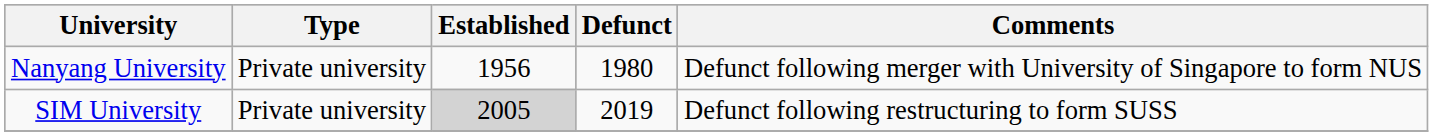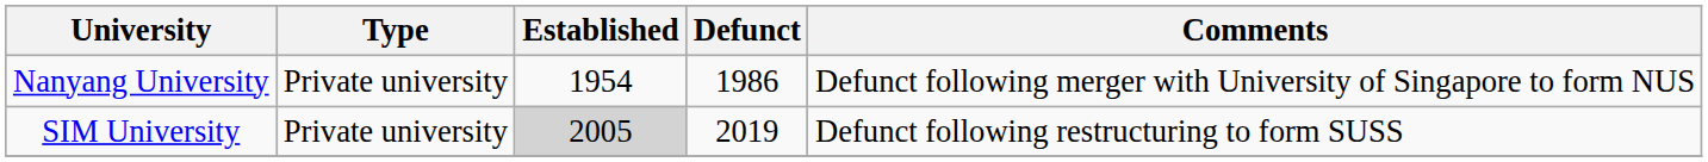Nanyang University | Established: 1956 -> 1954
Nanyang University | Defunct: 1980 -> 1986
